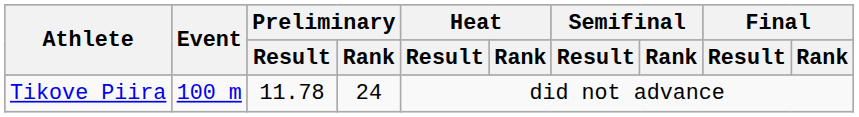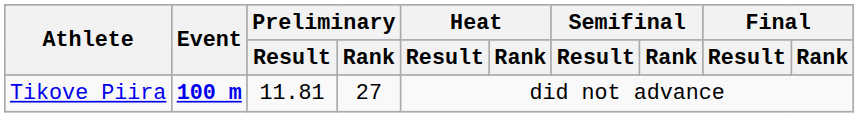Tikove Piira | Event: normal -> bold
Tikove Piira | Preliminary / Result: 11.78 -> 11.81
Tikove Piira | Preliminary / Rank: 24 -> 27
